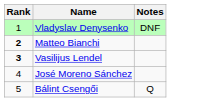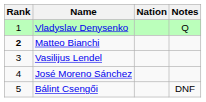+ column: Nation
Vladyslav Denysenko | Notes: DNF -> Q
Vasilijus Lendel | Rank: bold -> normal
Bálint Csengői | Notes: Q -> DNF
